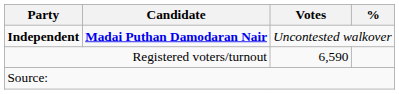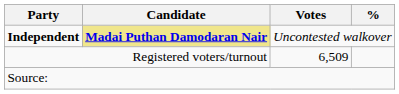Independent | Candidate: no background -> khaki background
Registered voters/turnout | Votes: 6,590 -> 6,509
